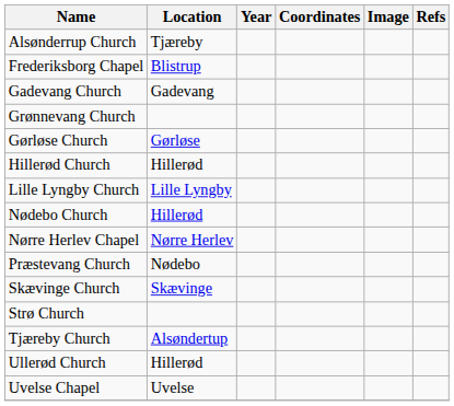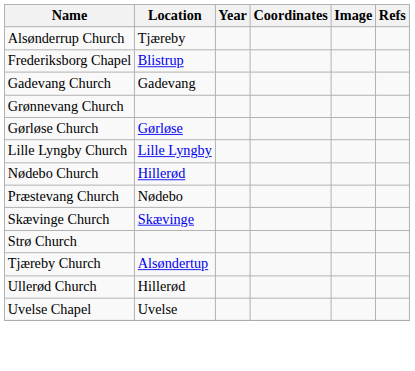- row: Hillerød Church | Hillerød
- row: Nørre Herlev Chapel | Nørre Herlev
